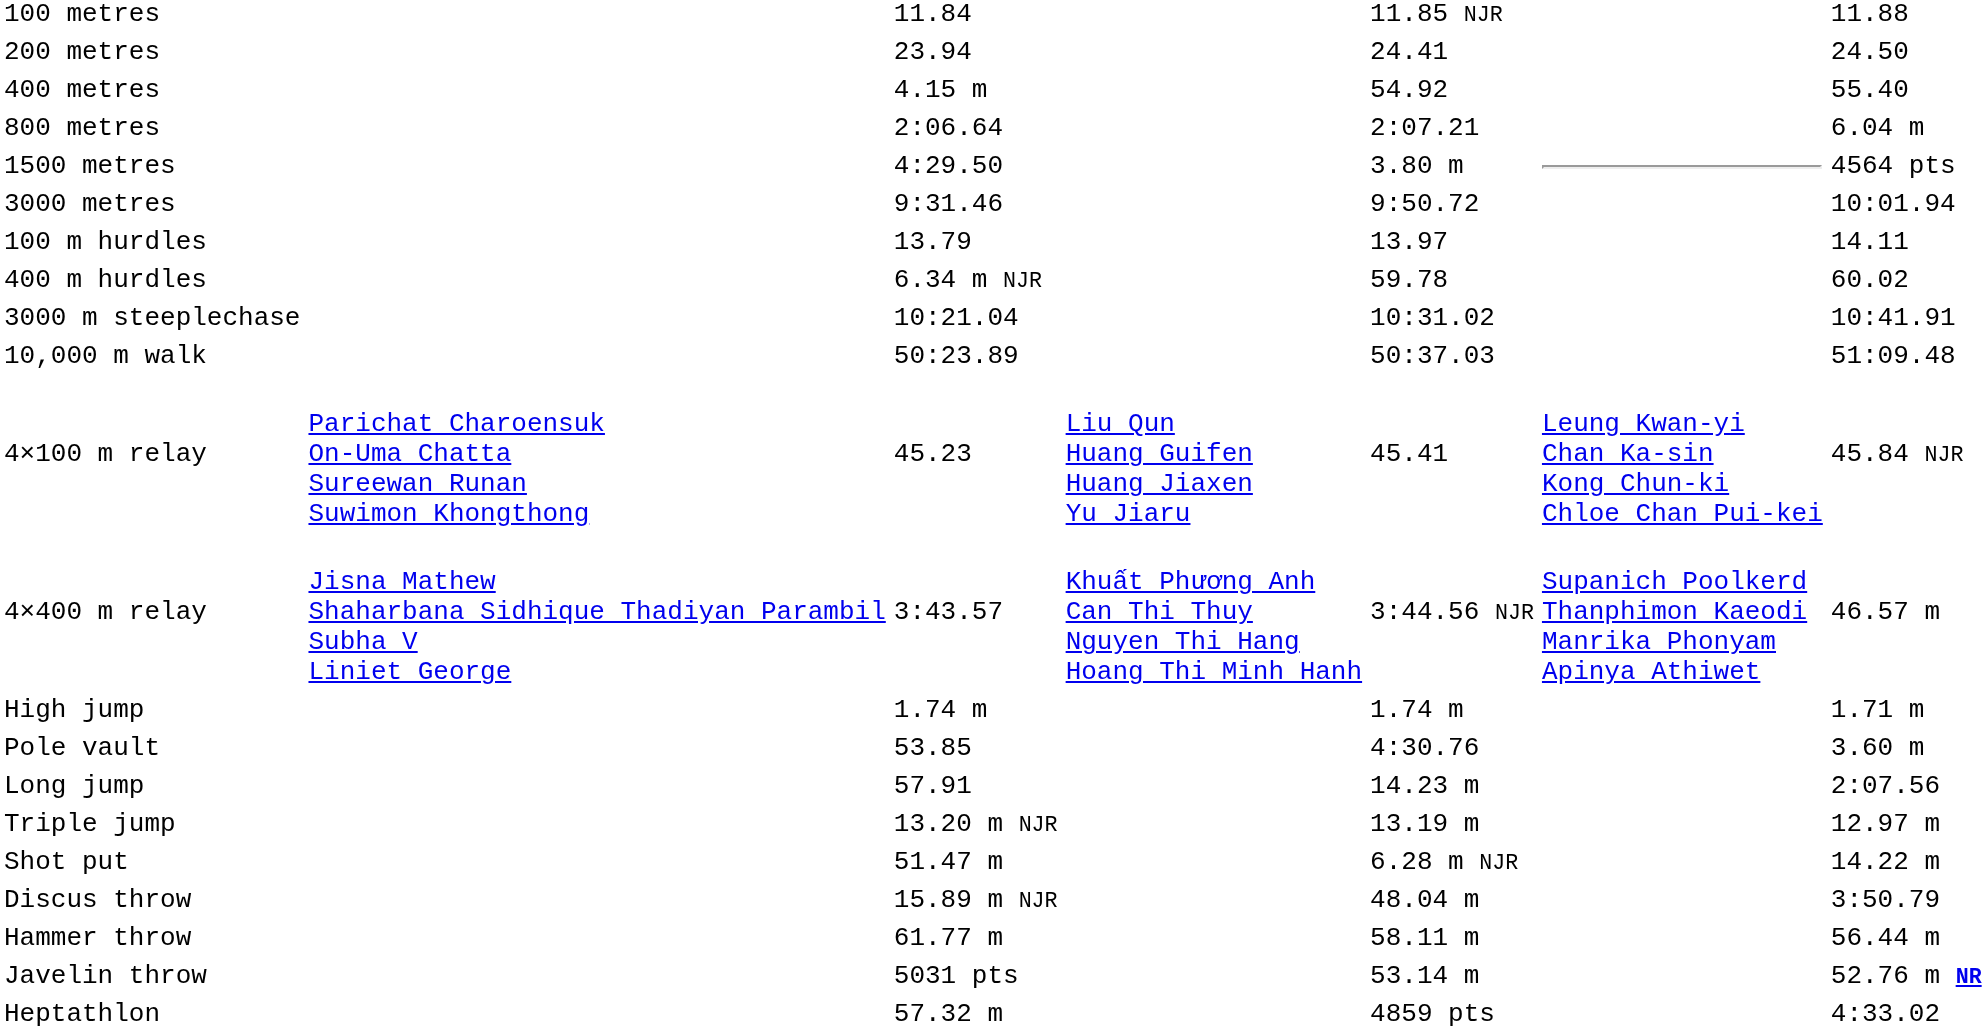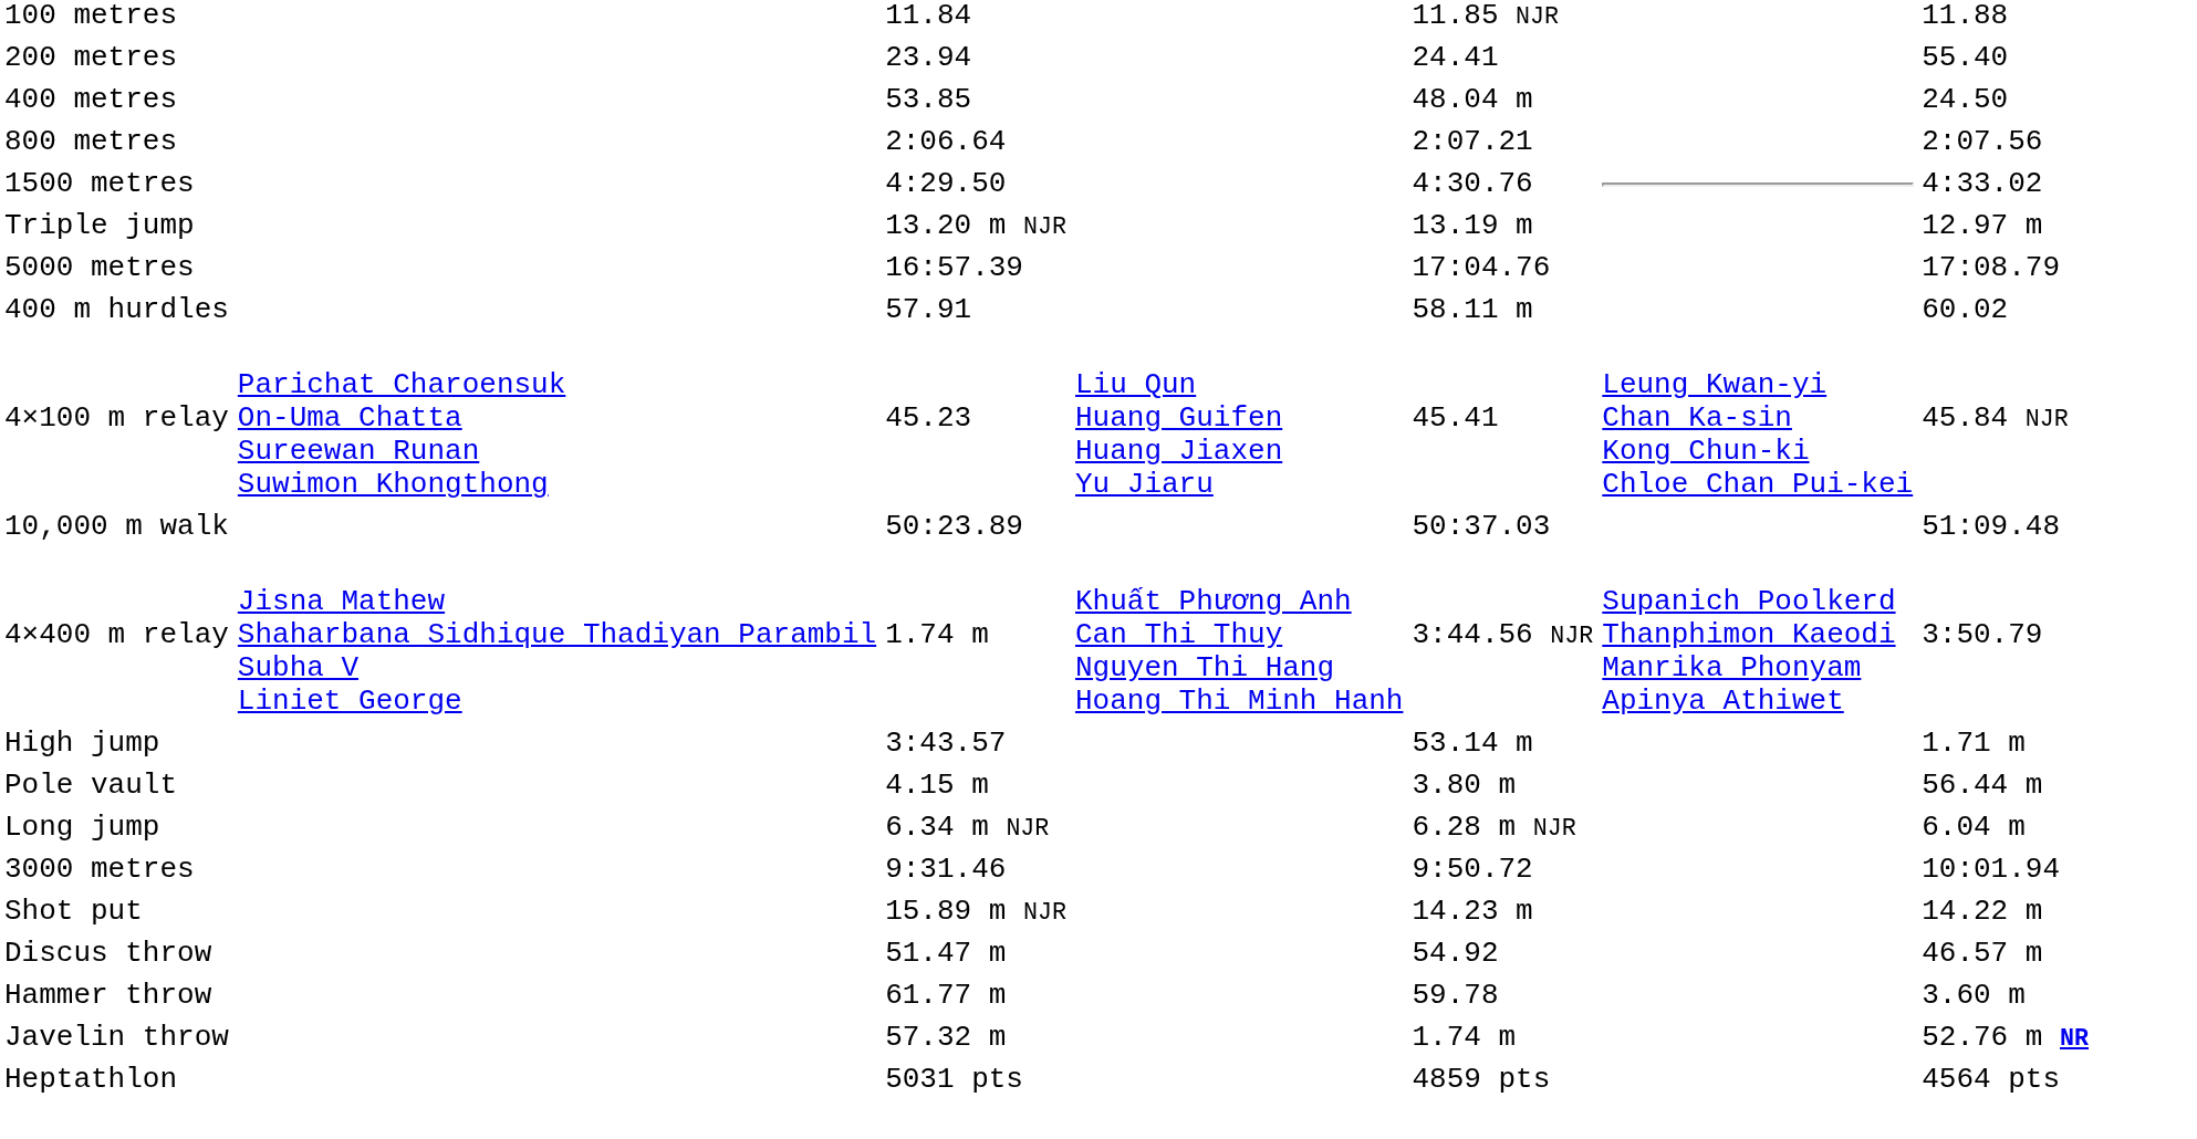200 metres | column 7: 24.50 -> 55.40
400 metres | column 3: 4.15 m -> 53.85
400 metres | column 5: 54.92 -> 48.04 m
400 metres | column 7: 55.40 -> 24.50
800 metres | column 7: 6.04 m -> 2:07.56
1500 metres | column 5: 3.80 m -> 4:30.76
1500 metres | column 7: 4564 pts -> 4:33.02
rows swapped: 3000 metres <-> Triple jump
+ row: 5000 metres | 16:57.39 | 17:04.76 | 17:08.79
- row: 100 m hurdles | 13.79 | 13.97 | 14.11
400 m hurdles | column 3: 6.34 m NJR -> 57.91
400 m hurdles | column 5: 59.78 -> 58.11 m
- row: 3000 m steeplechase | 10:21.04 | 10:31.02 | 10:41.91
rows swapped: 10,000 m walk <-> 4×100 m relay
4×400 m relay | column 3: 3:43.57 -> 1.74 m
4×400 m relay | column 7: 46.57 m -> 3:50.79
High jump | column 3: 1.74 m -> 3:43.57
High jump | column 5: 1.74 m -> 53.14 m
Pole vault | column 3: 53.85 -> 4.15 m
Pole vault | column 5: 4:30.76 -> 3.80 m
Pole vault | column 7: 3.60 m -> 56.44 m
Long jump | column 3: 57.91 -> 6.34 m NJR
Long jump | column 5: 14.23 m -> 6.28 m NJR
Long jump | column 7: 2:07.56 -> 6.04 m
Shot put | column 3: 51.47 m -> 15.89 m NJR
Shot put | column 5: 6.28 m NJR -> 14.23 m
Discus throw | column 3: 15.89 m NJR -> 51.47 m
Discus throw | column 5: 48.04 m -> 54.92
Discus throw | column 7: 3:50.79 -> 46.57 m
Hammer throw | column 5: 58.11 m -> 59.78
Hammer throw | column 7: 56.44 m -> 3.60 m
Javelin throw | column 3: 5031 pts -> 57.32 m
Javelin throw | column 5: 53.14 m -> 1.74 m
Heptathlon | column 3: 57.32 m -> 5031 pts
Heptathlon | column 7: 4:33.02 -> 4564 pts
